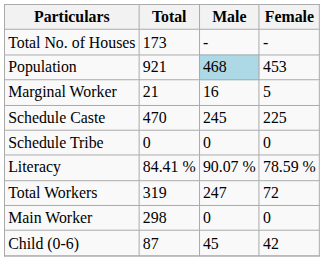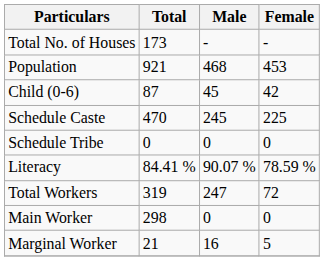Population | Male: lightblue background -> no background
rows swapped: Child (0-6) <-> Marginal Worker
